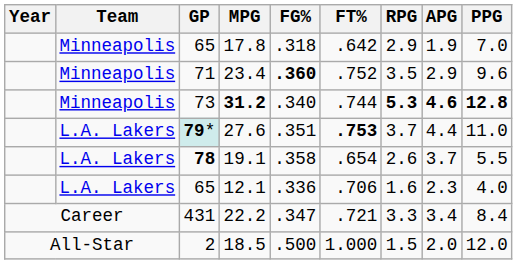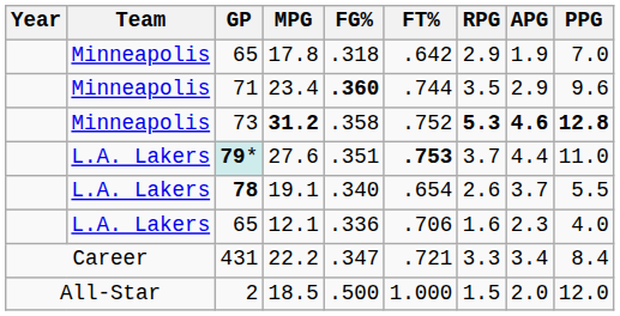23.4 | FT%: .752 -> .744
31.2 | FG%: .340 -> .358
31.2 | FT%: .744 -> .752
19.1 | FG%: .358 -> .340
